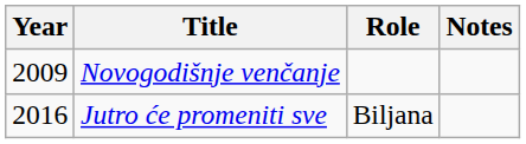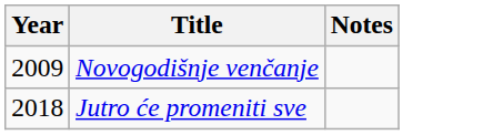- column: Role | Biljana
Jutro će promeniti sve | Year: 2016 -> 2018
